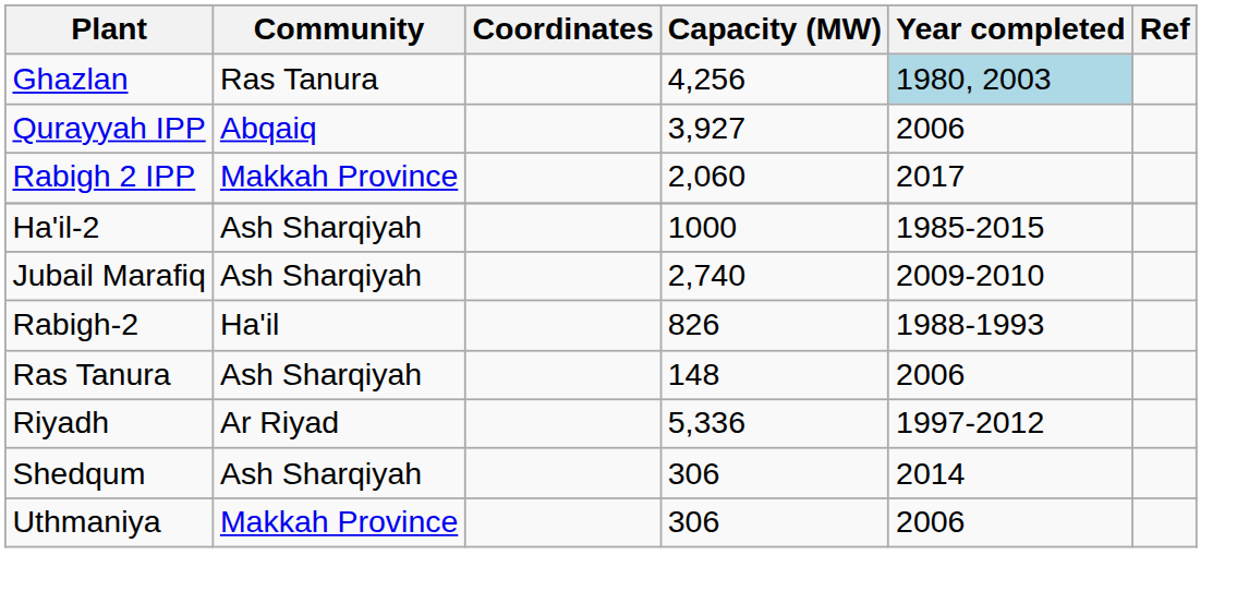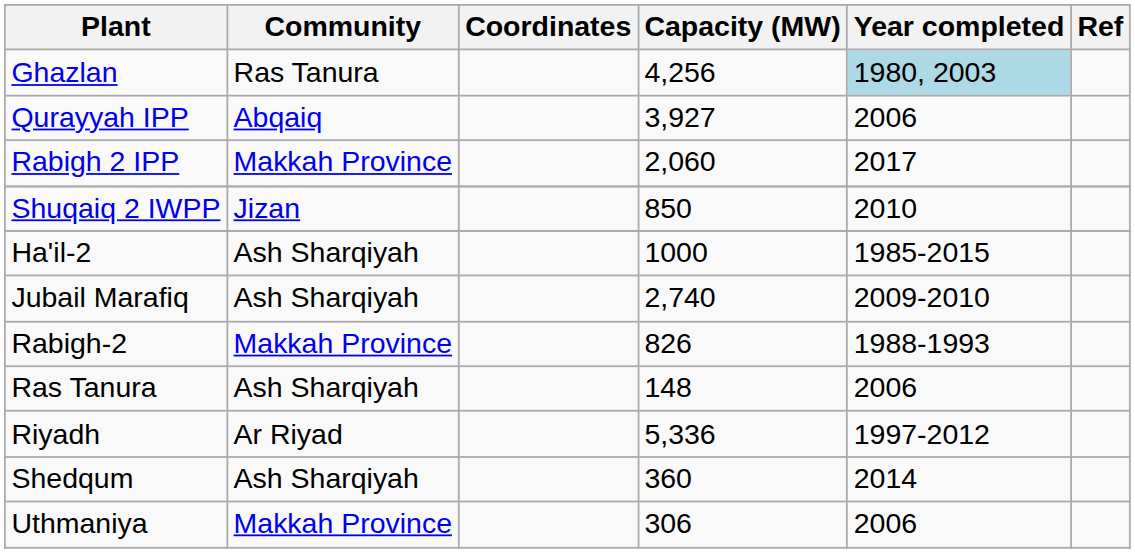+ row: Shuqaiq 2 IWPP | Jizan | 850 | 2010
Rabigh-2 | Community: Ha'il -> Makkah Province
Shedqum | Capacity (MW): 306 -> 360
